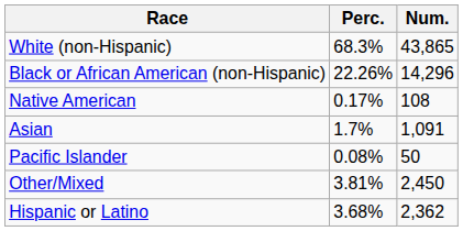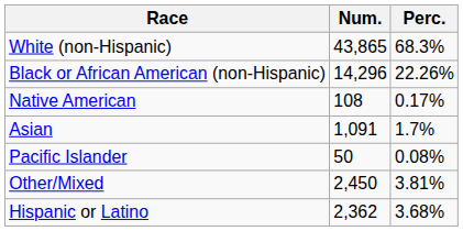columns swapped: Num. <-> Perc.
